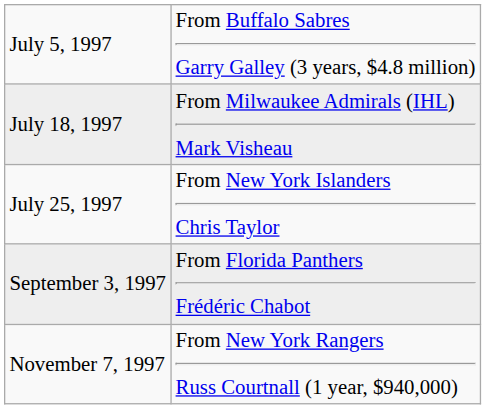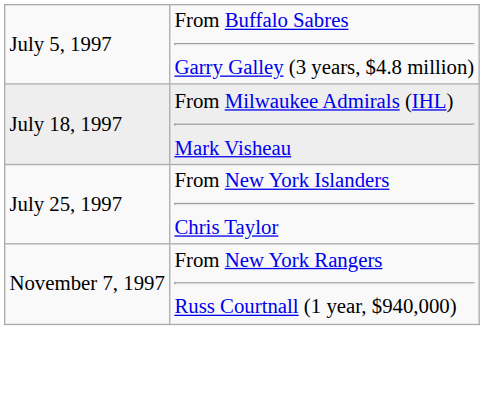- row: September 3, 1997 | From Florida Panthers Frédéric Chabot
